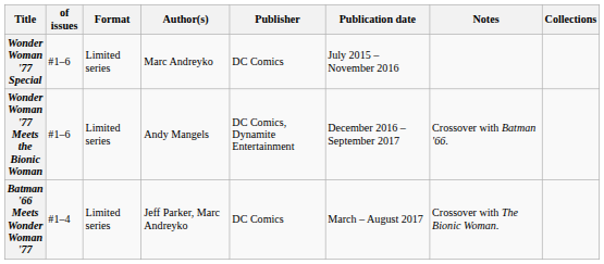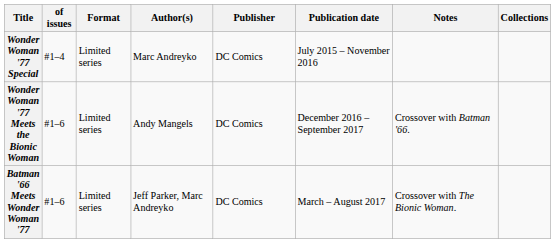Wonder Woman '77 Special | of issues: #1–6 -> #1–4
Wonder Woman '77 Meets the Bionic Woman | Publisher: DC Comics, Dynamite Entertainment -> DC Comics
Batman '66 Meets Wonder Woman '77 | of issues: #1–4 -> #1–6
